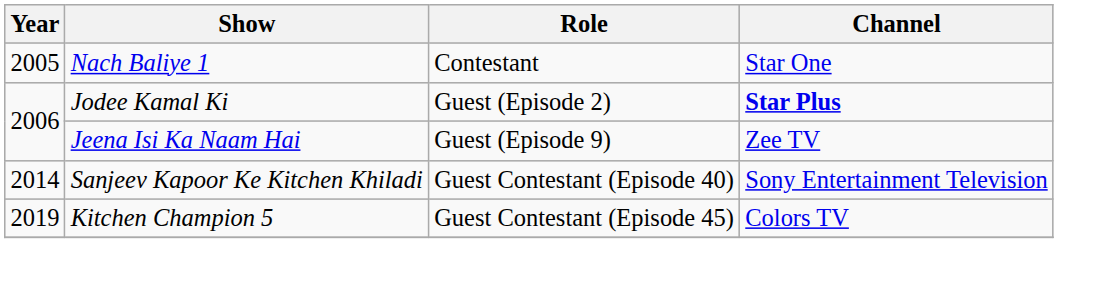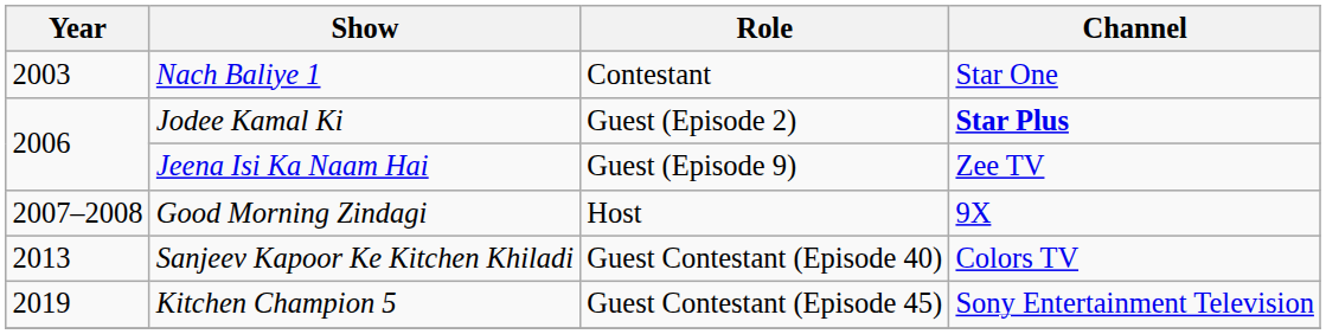Nach Baliye 1 | Year: 2005 -> 2003
+ row: 2007–2008 | Good Morning Zindagi | Host | 9X
Sanjeev Kapoor Ke Kitchen Khiladi | Year: 2014 -> 2013
Sanjeev Kapoor Ke Kitchen Khiladi | Channel: Sony Entertainment Television -> Colors TV
Kitchen Champion 5 | Channel: Colors TV -> Sony Entertainment Television
